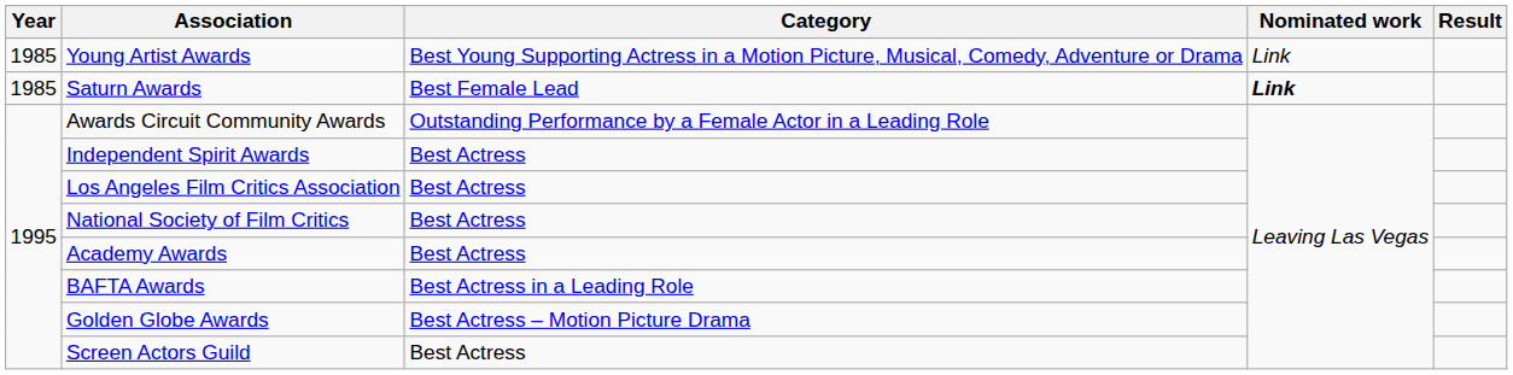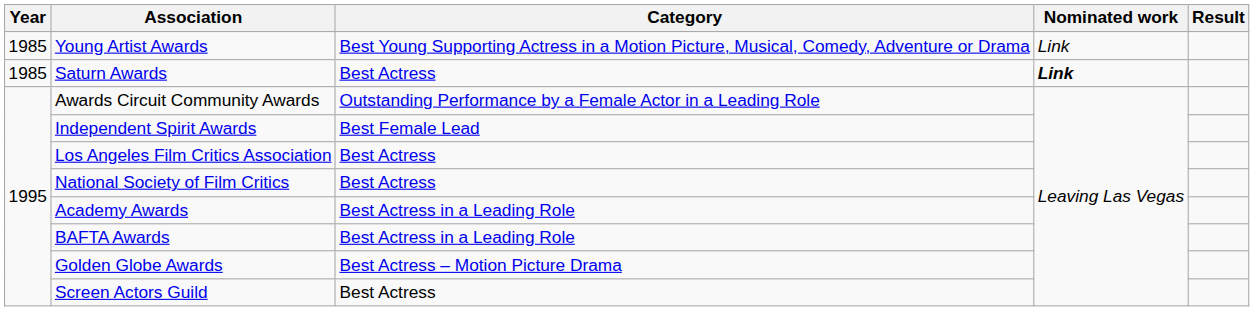Saturn Awards | Category: Best Female Lead -> Best Actress
Independent Spirit Awards | Category: Best Actress -> Best Female Lead
Academy Awards | Category: Best Actress -> Best Actress in a Leading Role
